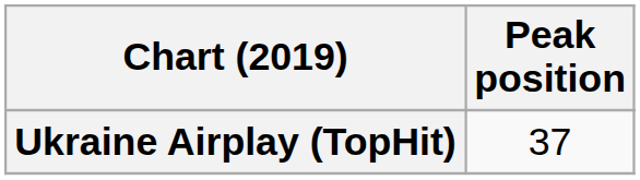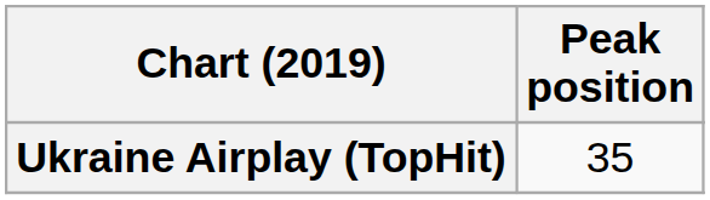Ukraine Airplay (TopHit) | Peak position: 37 -> 35
